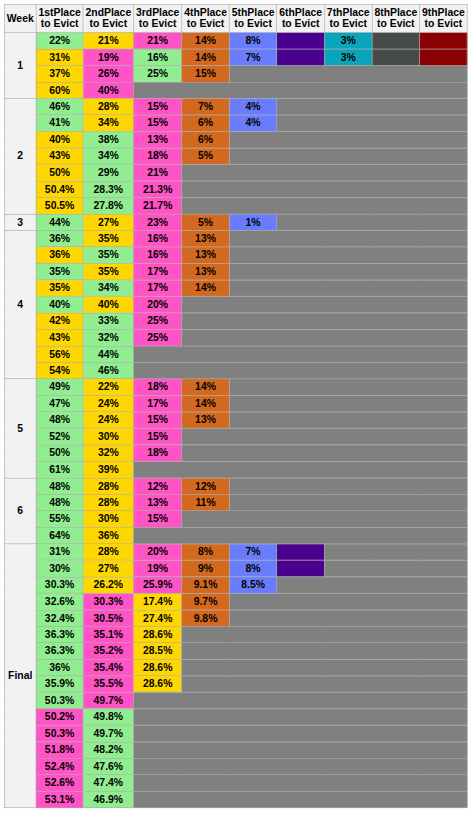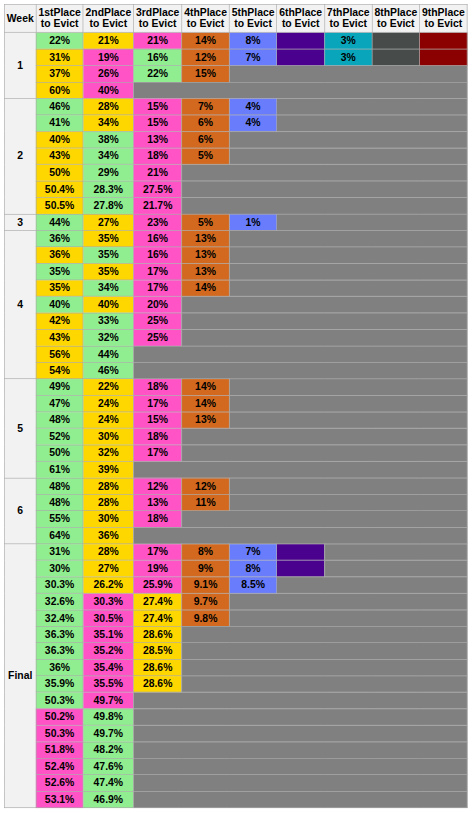31% / 19% | 4thPlace to Evict: 14% -> 12%
37% | 3rdPlace to Evict: 25% -> 22%
50.4% | 3rdPlace to Evict: 21.3% -> 27.5%
52% | 3rdPlace to Evict: 15% -> 18%
50% / 32% | 3rdPlace to Evict: 18% -> 17%
55% | 3rdPlace to Evict: 15% -> 18%
31% / 28% | 3rdPlace to Evict: 20% -> 17%
32.6% | 3rdPlace to Evict: 17.4% -> 27.4%
